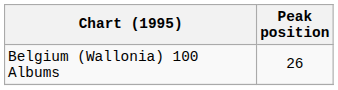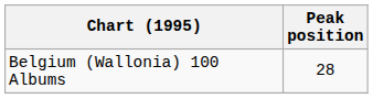Belgium (Wallonia) 100 Albums | Peak position: 26 -> 28
